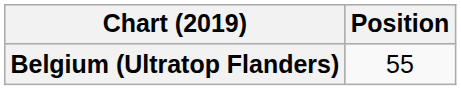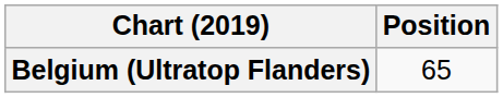Belgium (Ultratop Flanders) | Position: 55 -> 65
